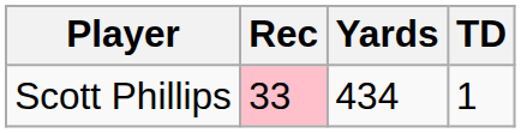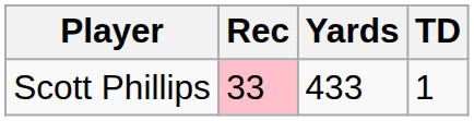Scott Phillips | Yards: 434 -> 433
